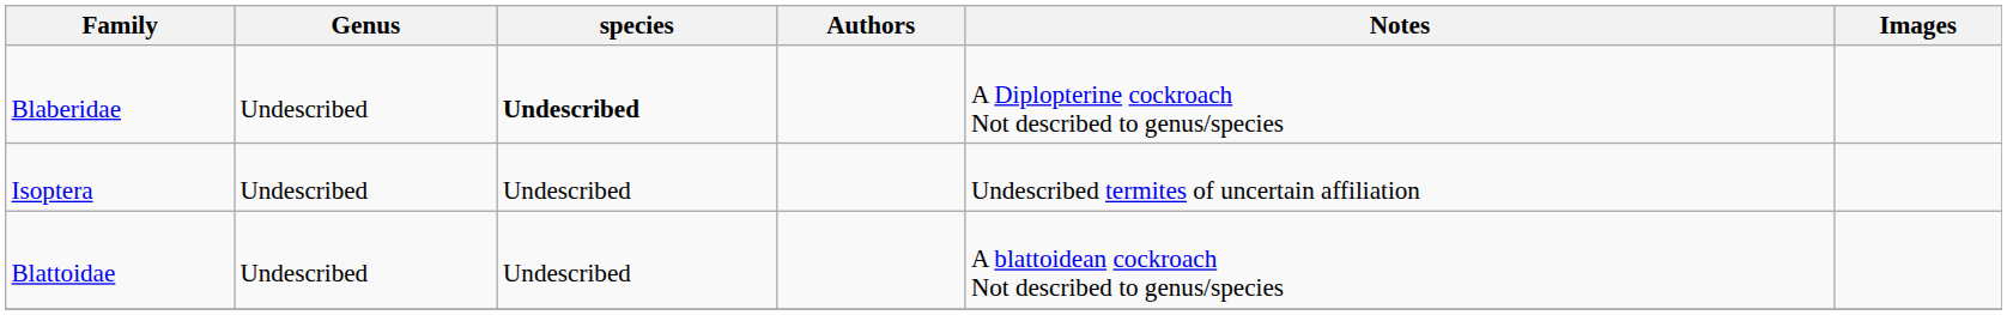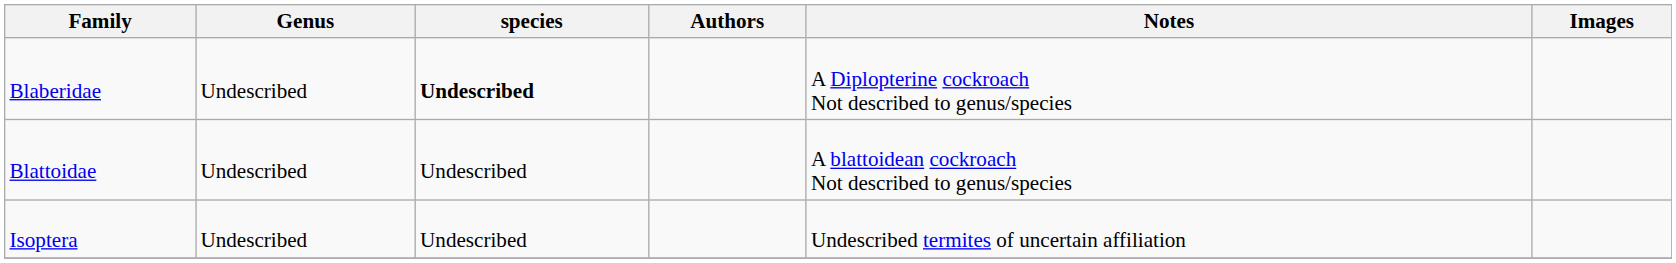rows swapped: Blattoidae <-> Isoptera
